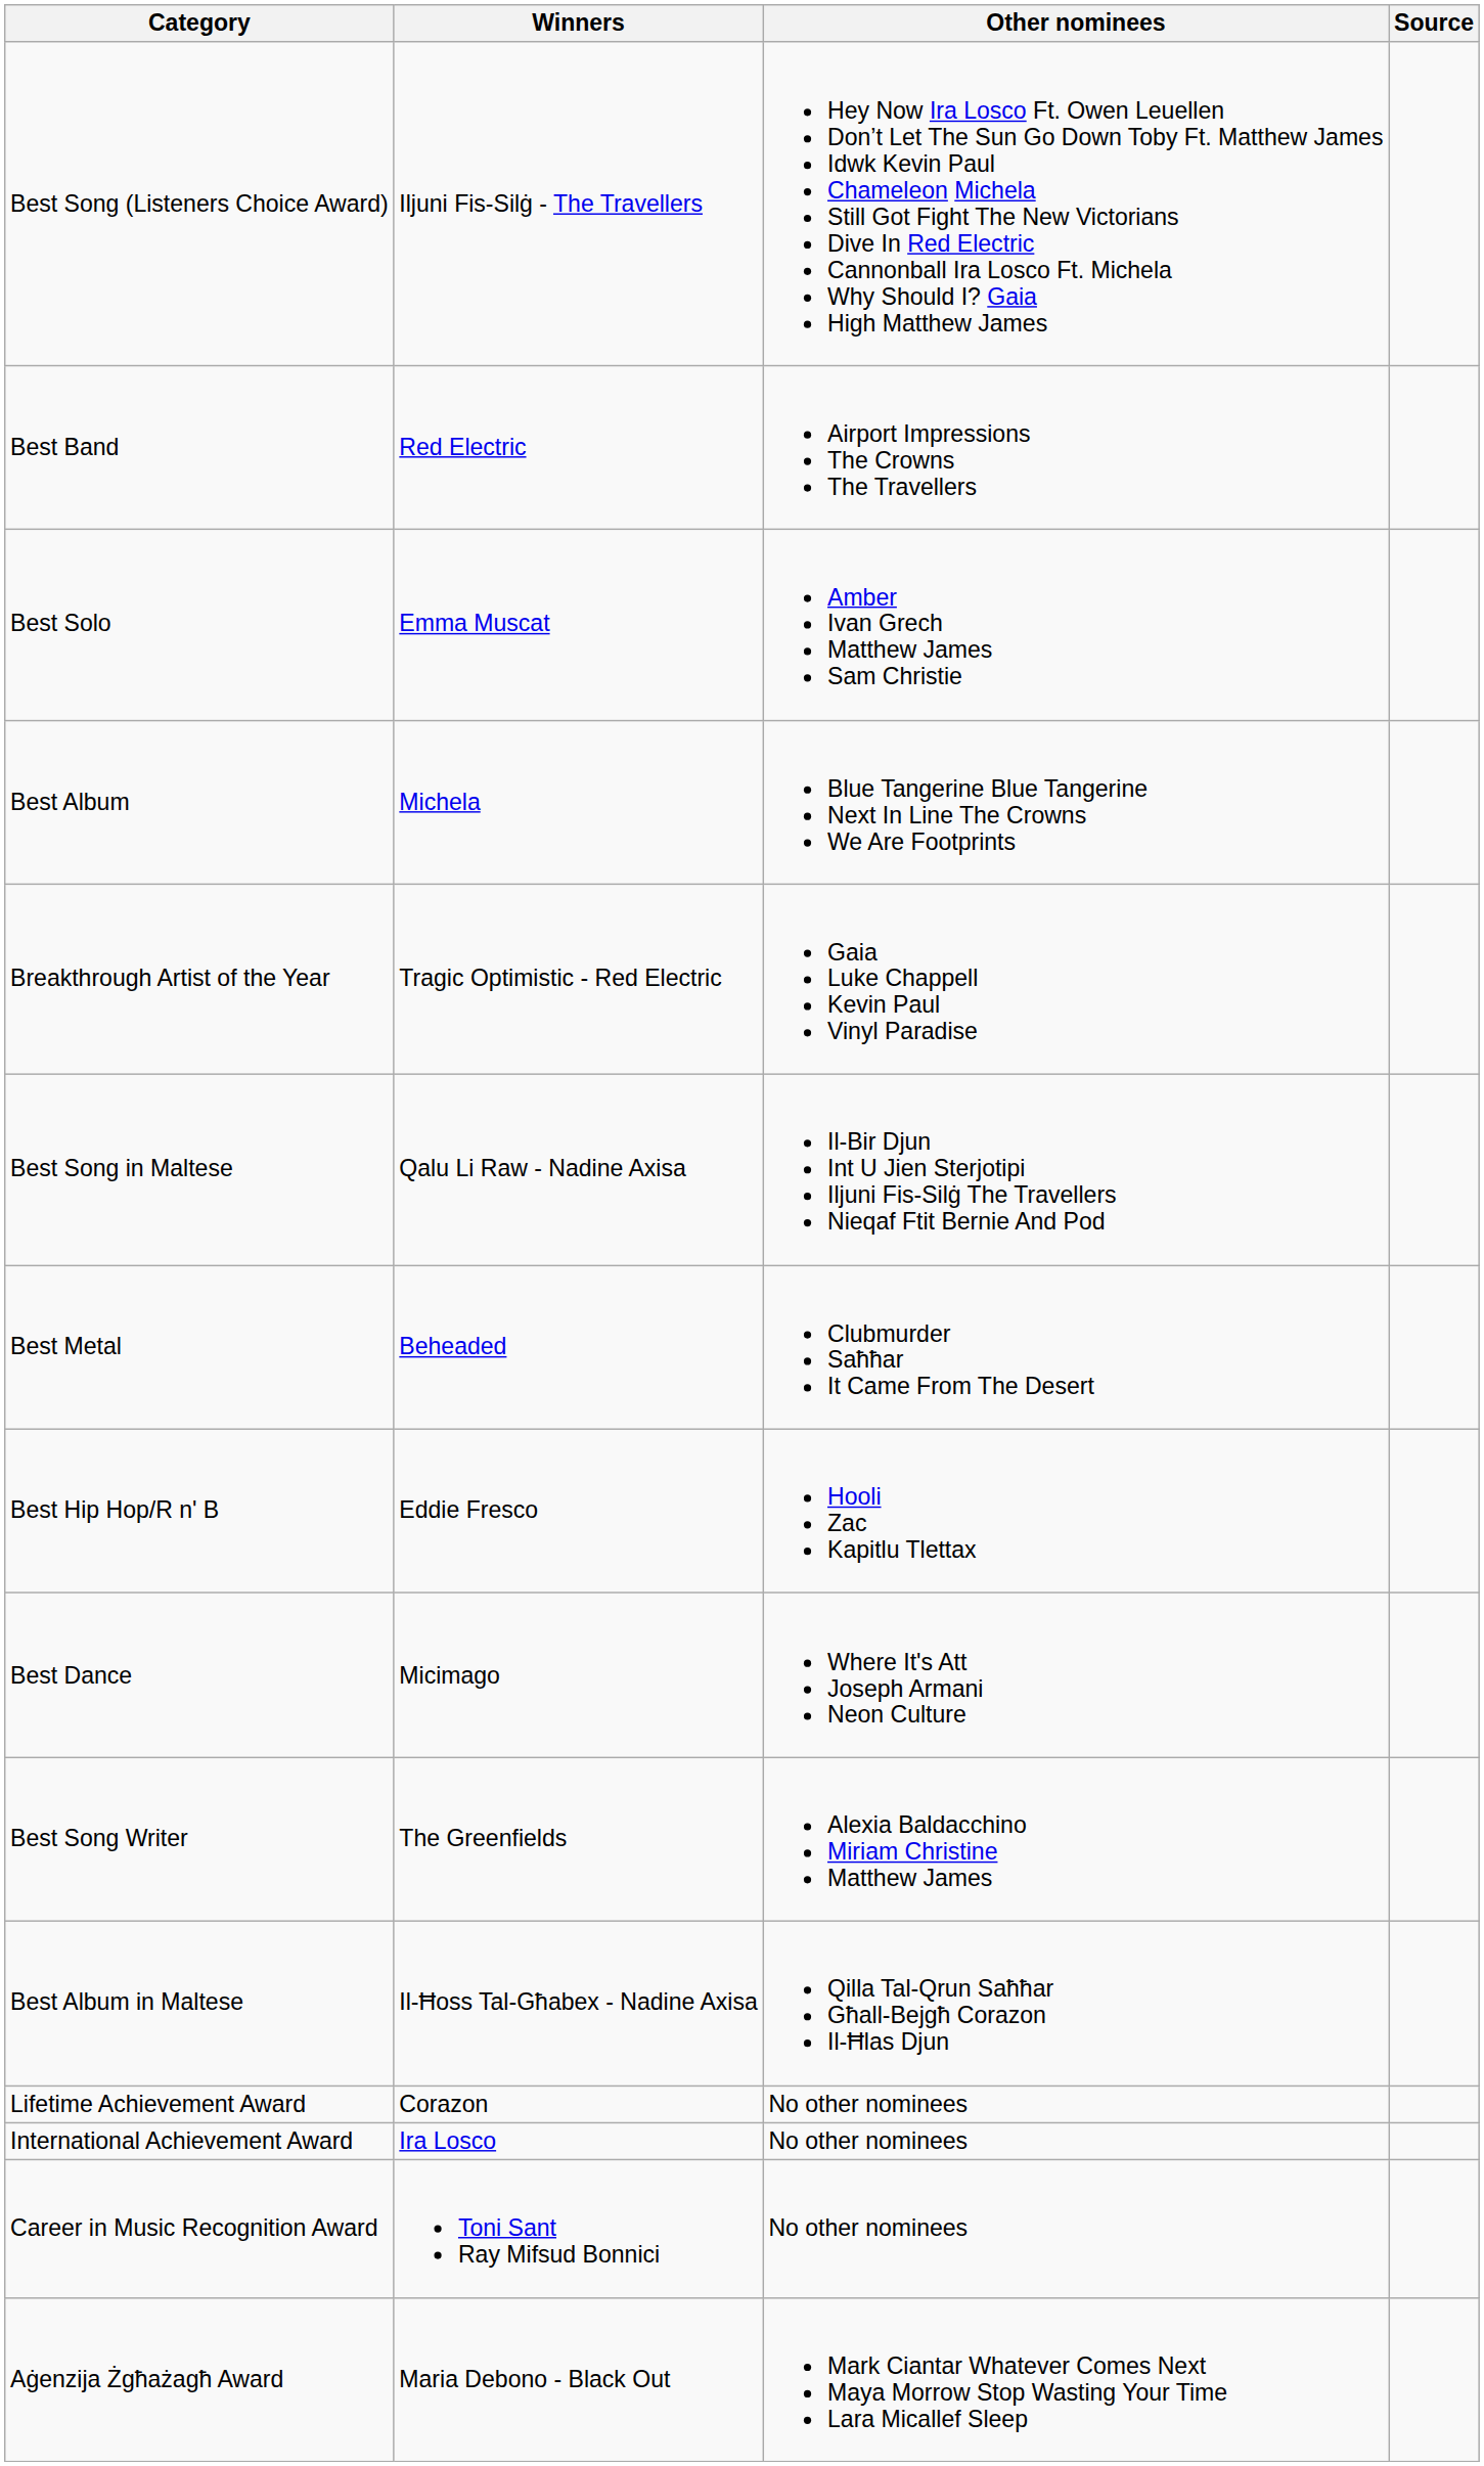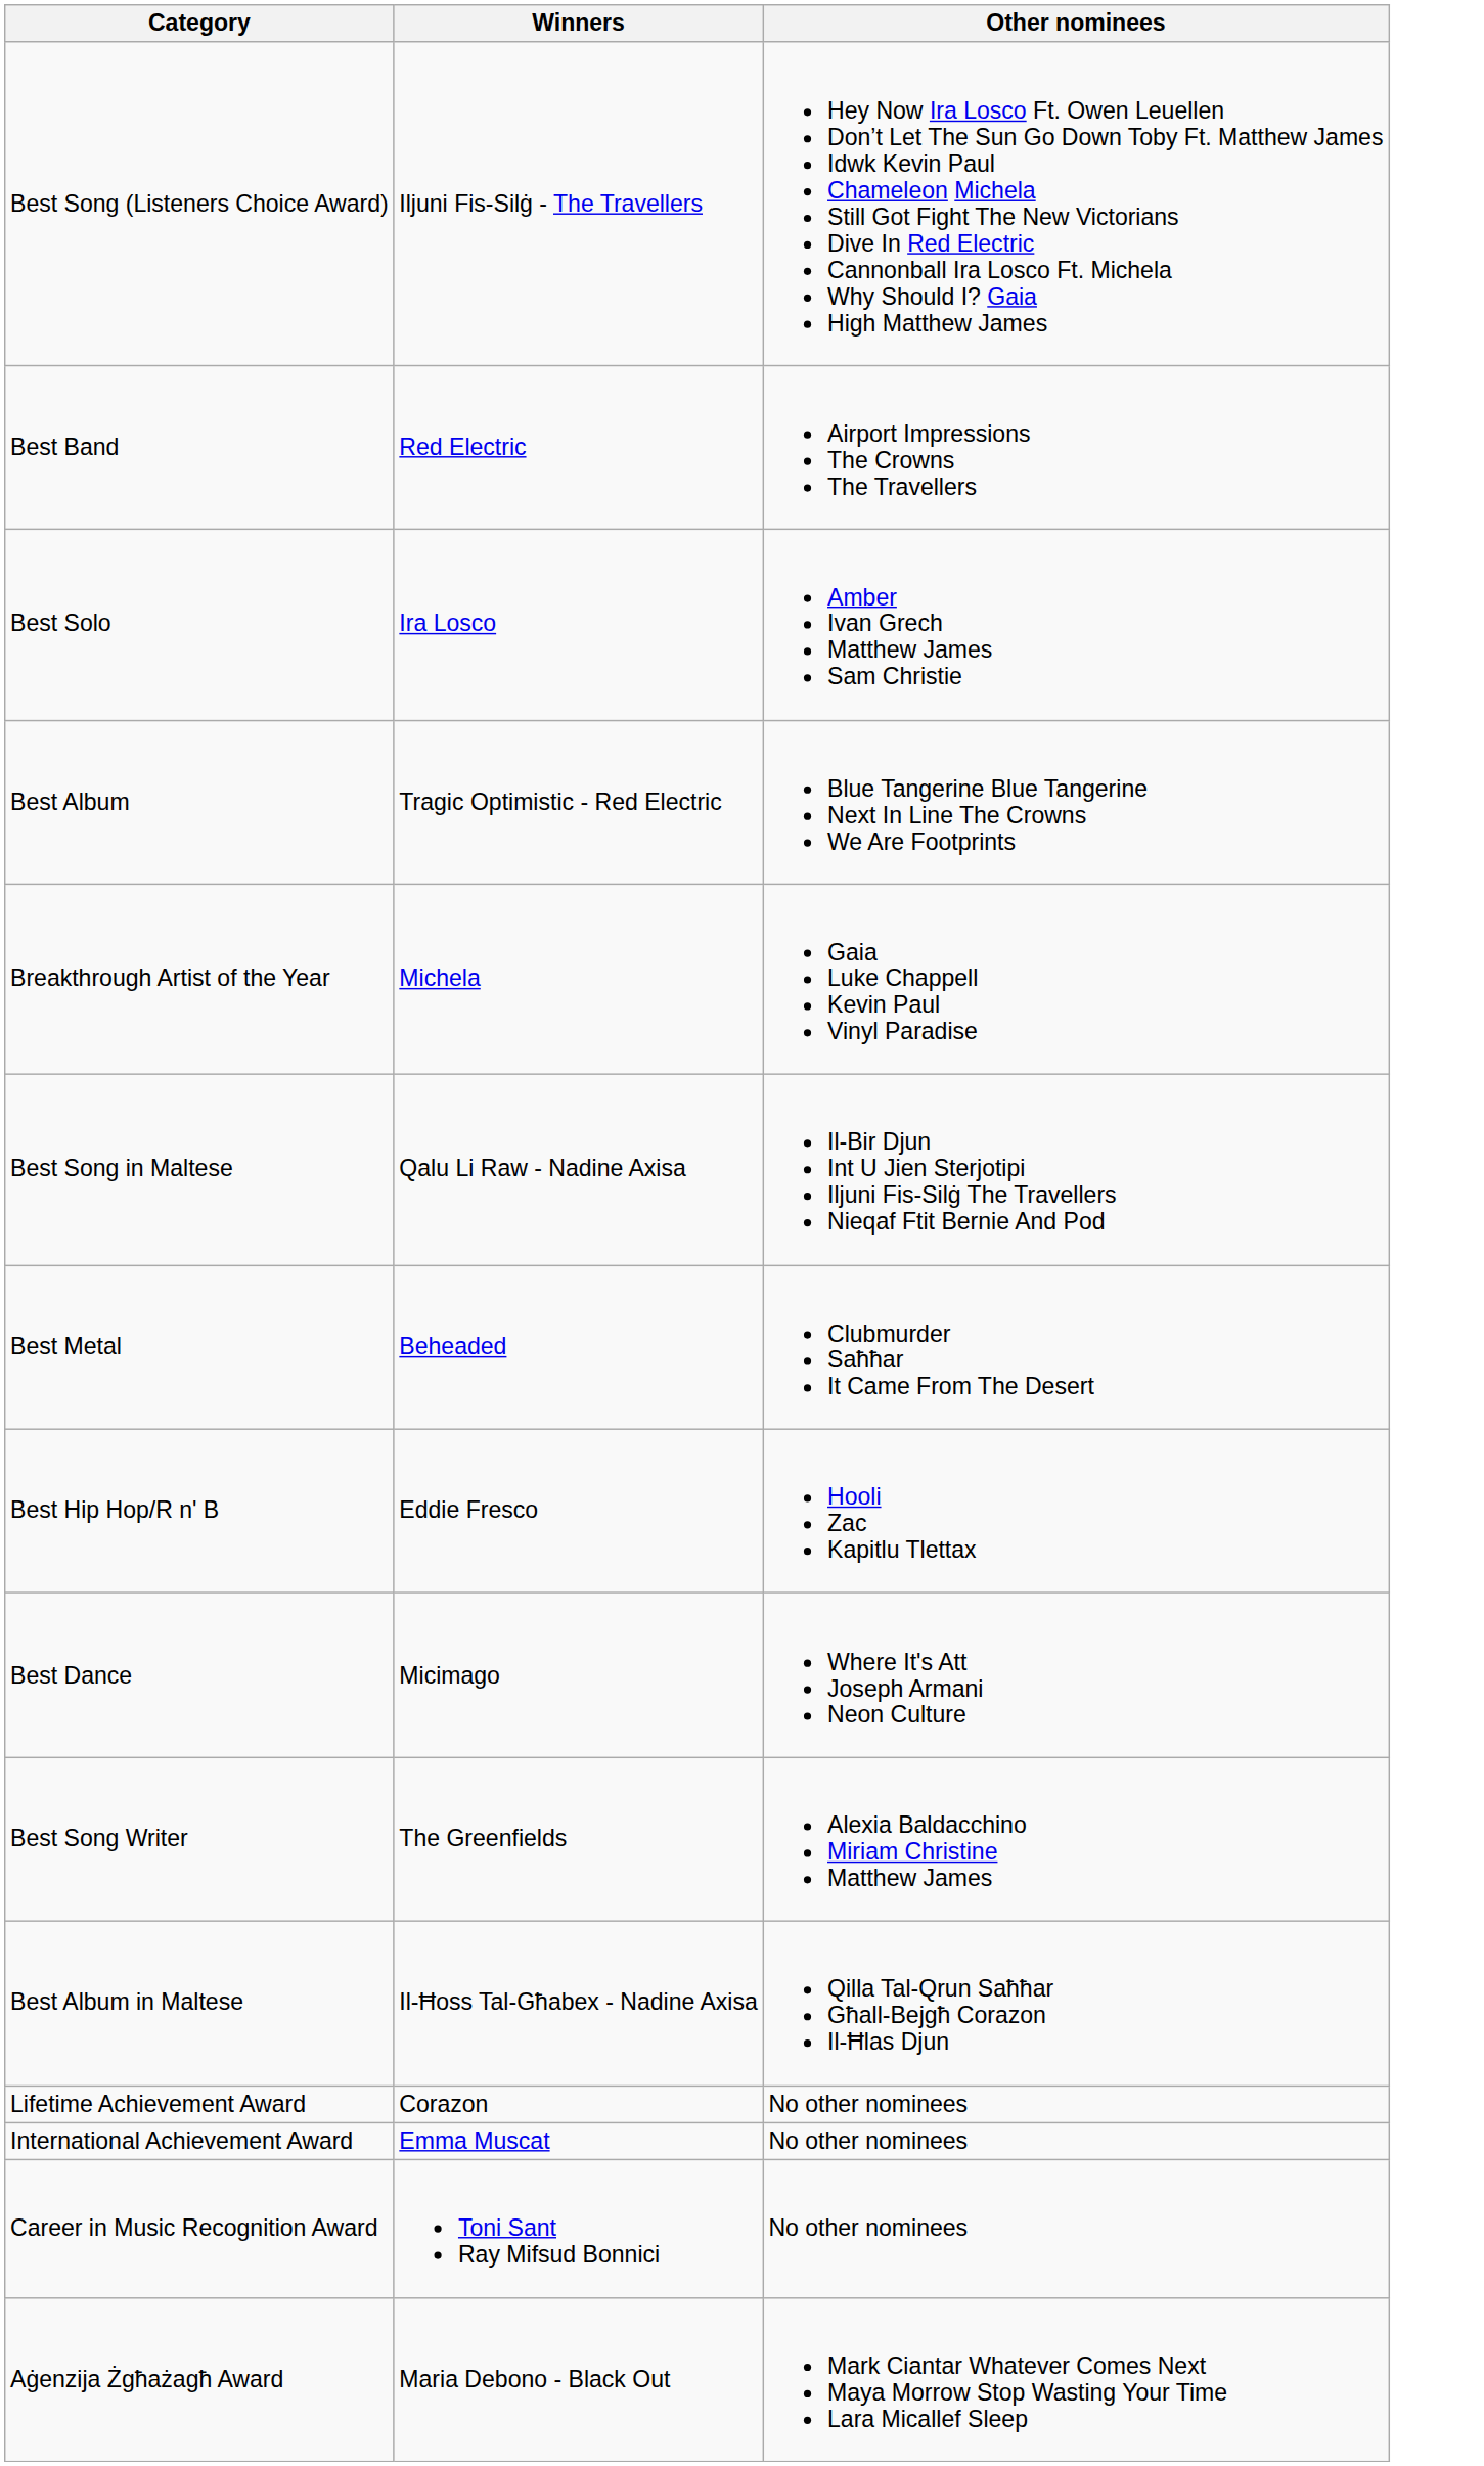- column: Source
Best Solo | Winners: Emma Muscat -> Ira Losco
Best Album | Winners: Michela -> Tragic Optimistic - Red Electric
Breakthrough Artist of the Year | Winners: Tragic Optimistic - Red Electric -> Michela
International Achievement Award | Winners: Ira Losco -> Emma Muscat
